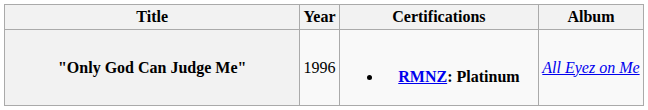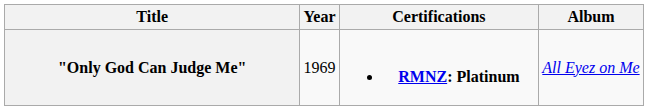"Only God Can Judge Me" | Year: 1996 -> 1969
